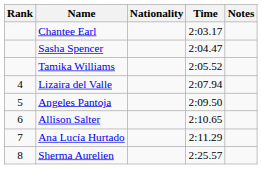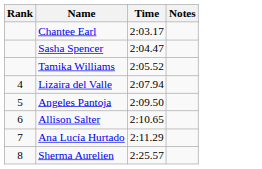- column: Nationality
